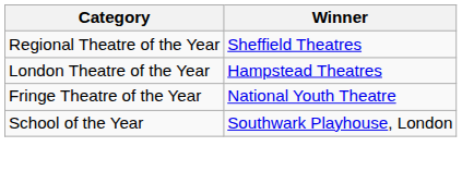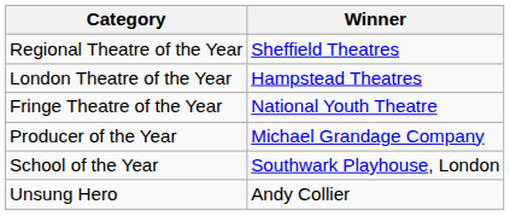+ row: Producer of the Year | Michael Grandage Company
+ row: Unsung Hero | Andy Collier
